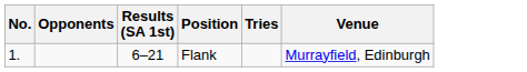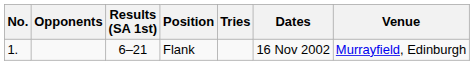+ column: Dates | 16 Nov 2002
